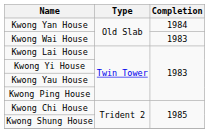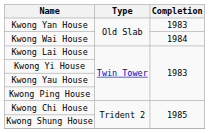Kwong Yan House | Completion: 1984 -> 1983
Kwong Wai House | Completion: 1983 -> 1984
